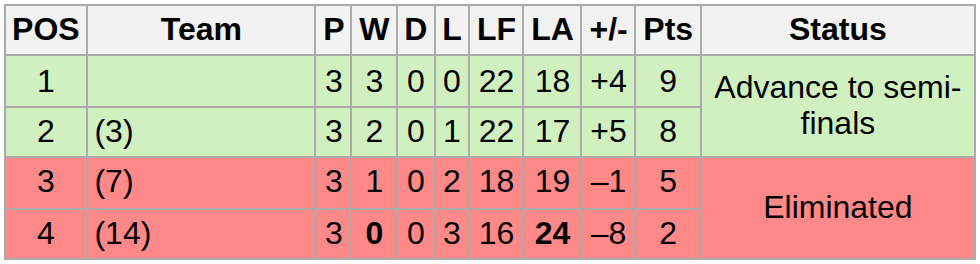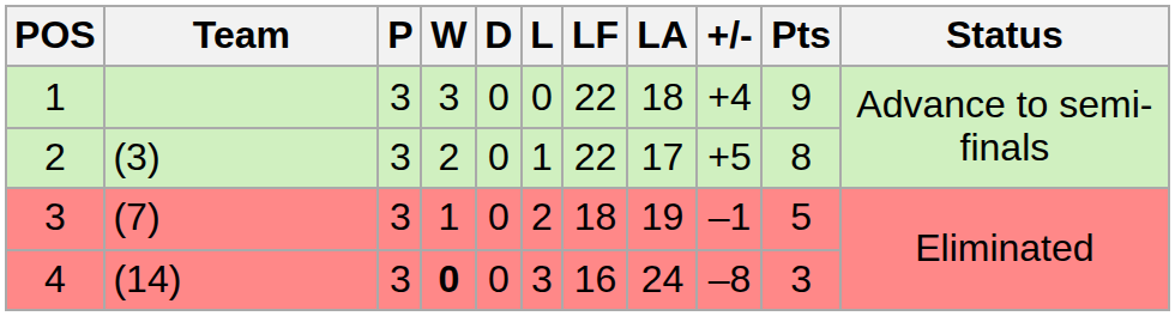4 | LA: bold -> normal
4 | Pts: 2 -> 3
